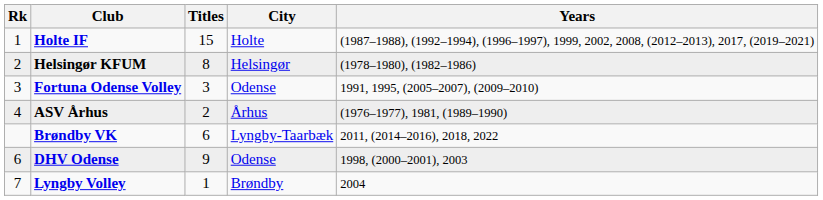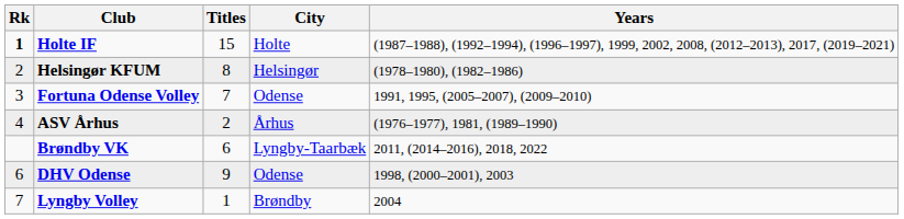Holte IF | Rk: normal -> bold
Fortuna Odense Volley | Titles: 3 -> 7
